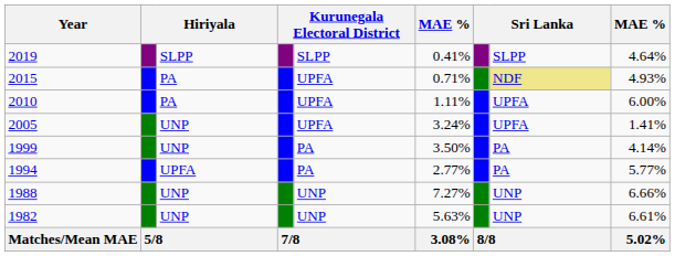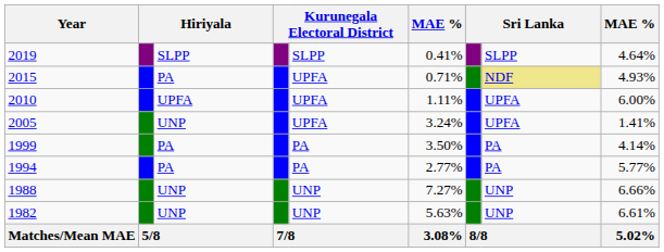2010 | column 3: PA -> UPFA
1999 | column 3: UNP -> PA
1994 | column 3: UPFA -> PA
